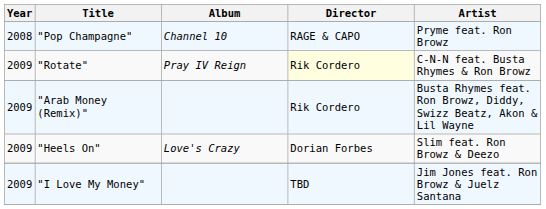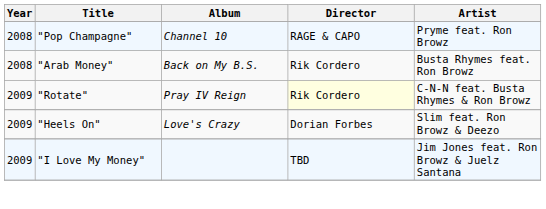+ row: 2008 | "Arab Money" | Back on My B.S. | Rik Cordero | Busta Rhymes feat. Ron Browz
- row: 2009 | "Arab Money (Remix)" | Rik Cordero | Busta Rhymes feat. Ron Browz, Diddy, Swizz Beatz, Akon & Lil Wayne
